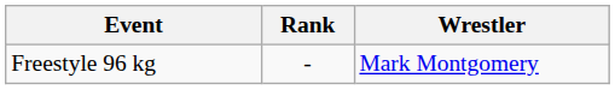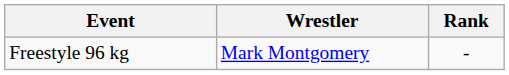columns swapped: Wrestler <-> Rank
